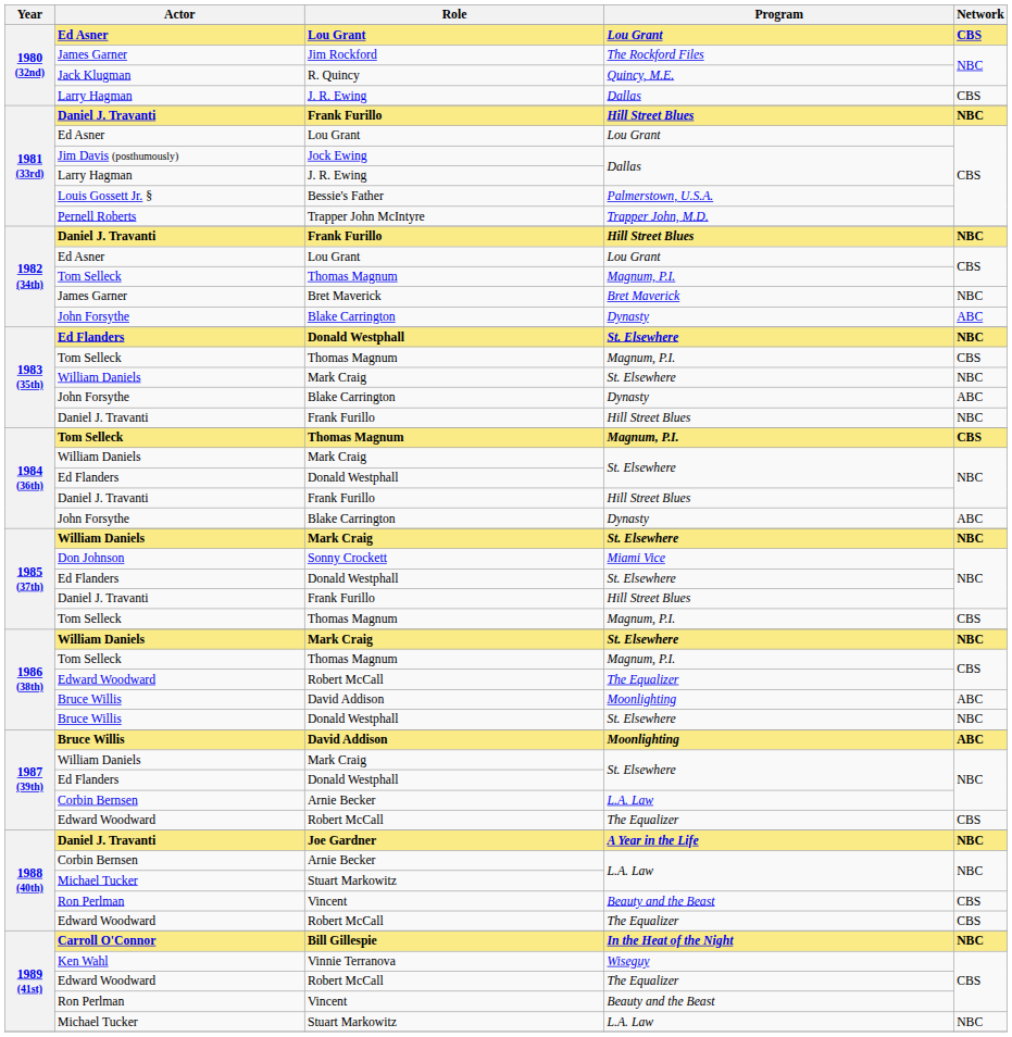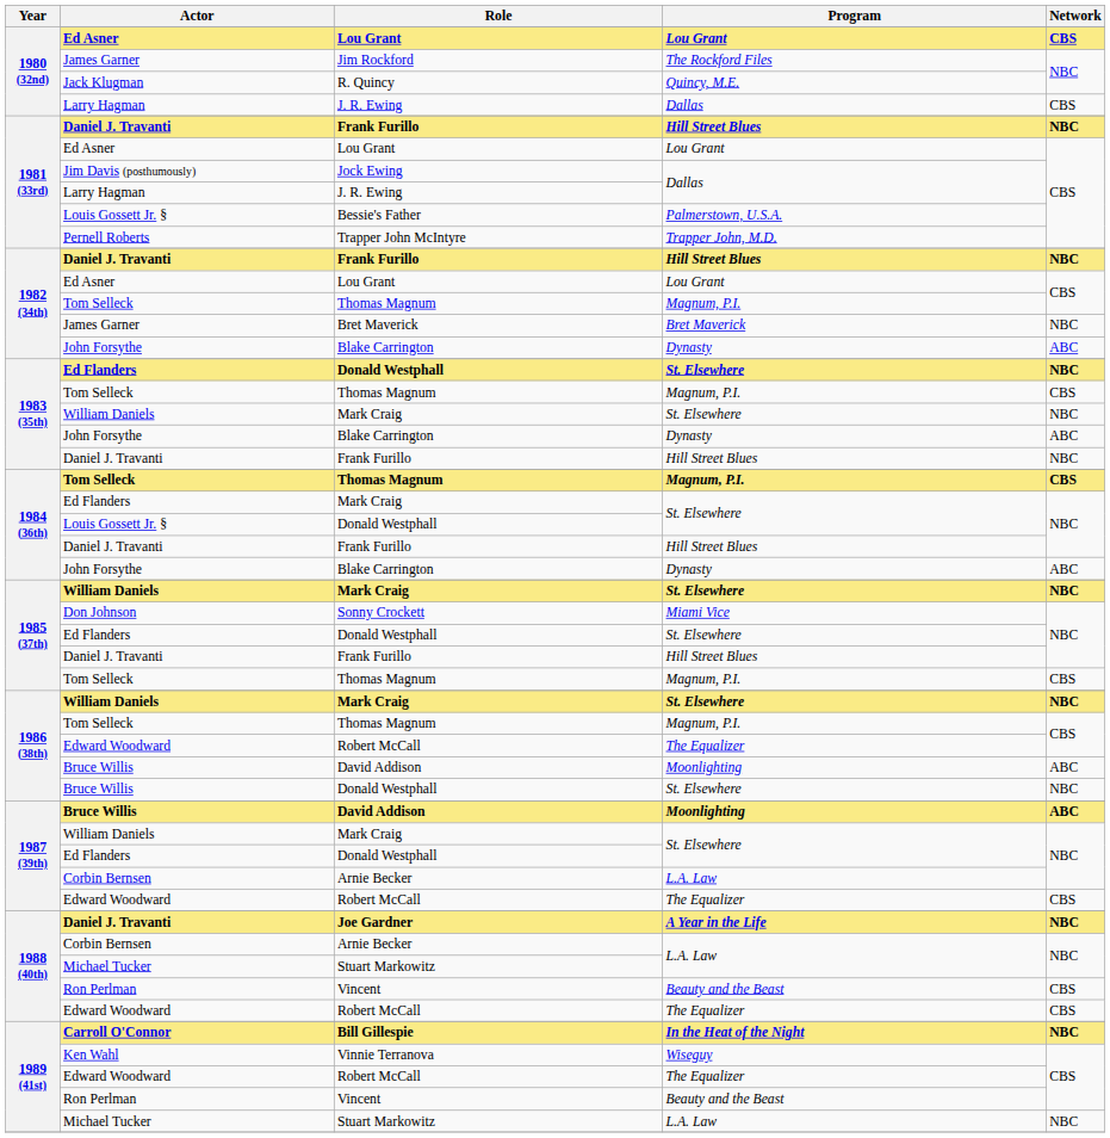1984 (36th) / Mark Craig | Actor: William Daniels -> Ed Flanders
1984 (36th) / Donald Westphall | Actor: Ed Flanders -> Louis Gossett Jr. §
